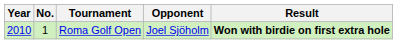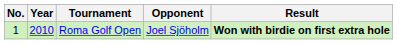columns swapped: No. <-> Year
